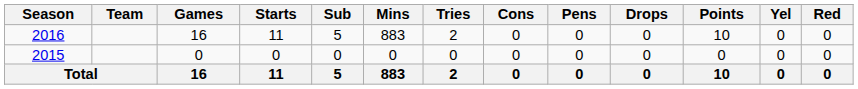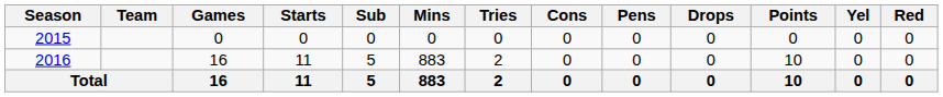rows swapped: 2015 <-> 2016
